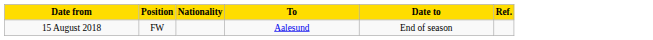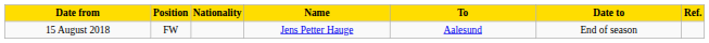+ column: Name | Jens Petter Hauge
